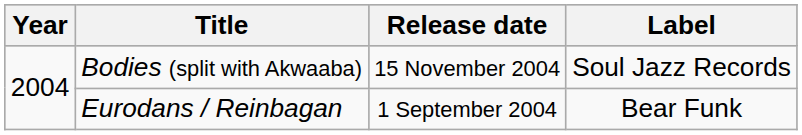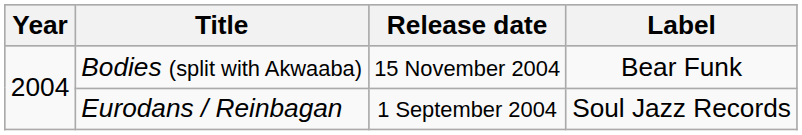Bodies (split with Akwaaba) | Label: Soul Jazz Records -> Bear Funk
Eurodans / Reinbagan | Label: Bear Funk -> Soul Jazz Records
